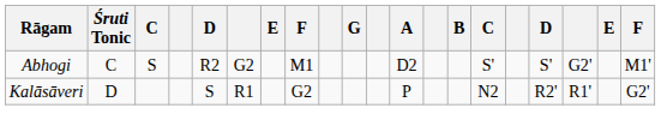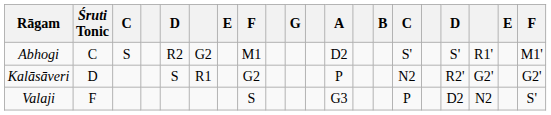Abhogi | column 18: G2' -> R1'
Kalāsāveri | column 18: R1' -> G2'
+ row: Valaji | F | S | G3 | P | D2 | N2 | S'
